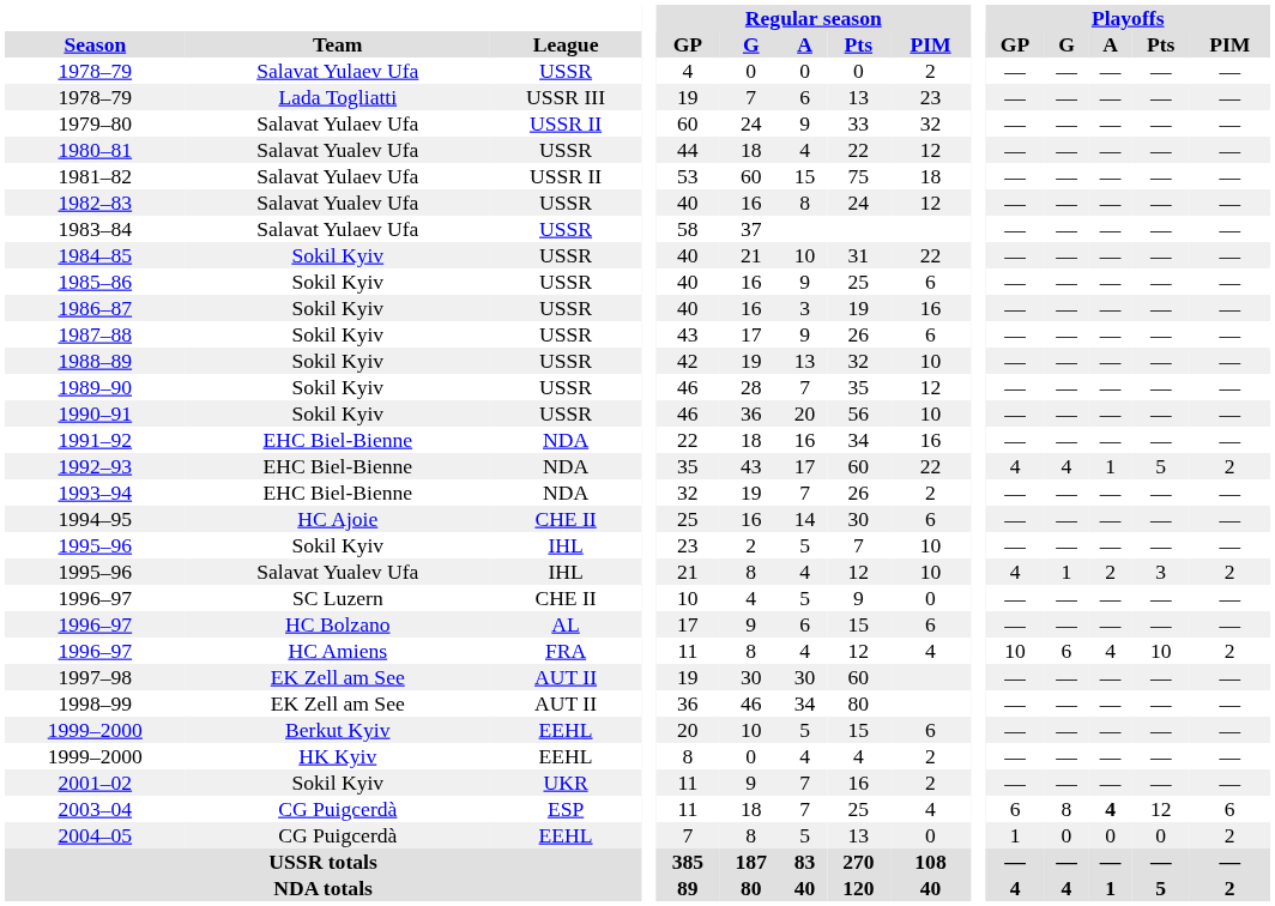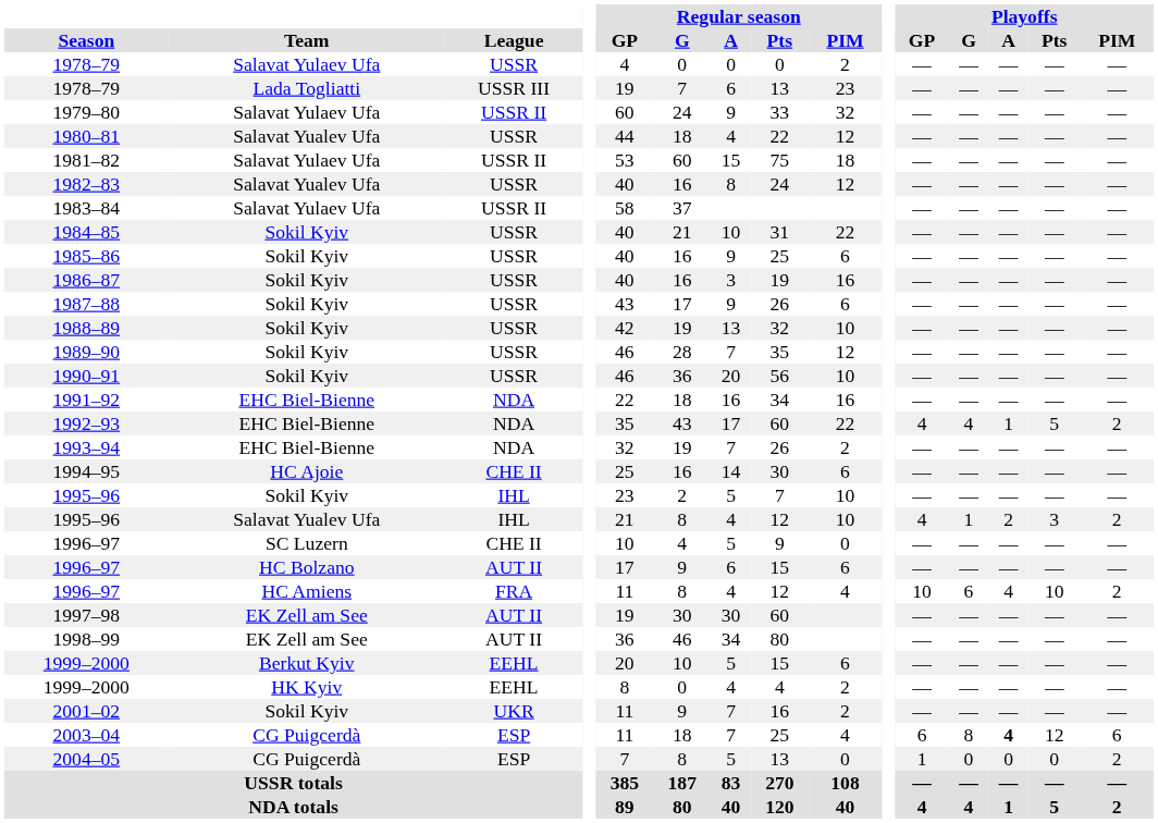1983–84 | League: USSR -> USSR II
1996–97 / HC Bolzano | League: AL -> AUT II
2004–05 | League: EEHL -> ESP
